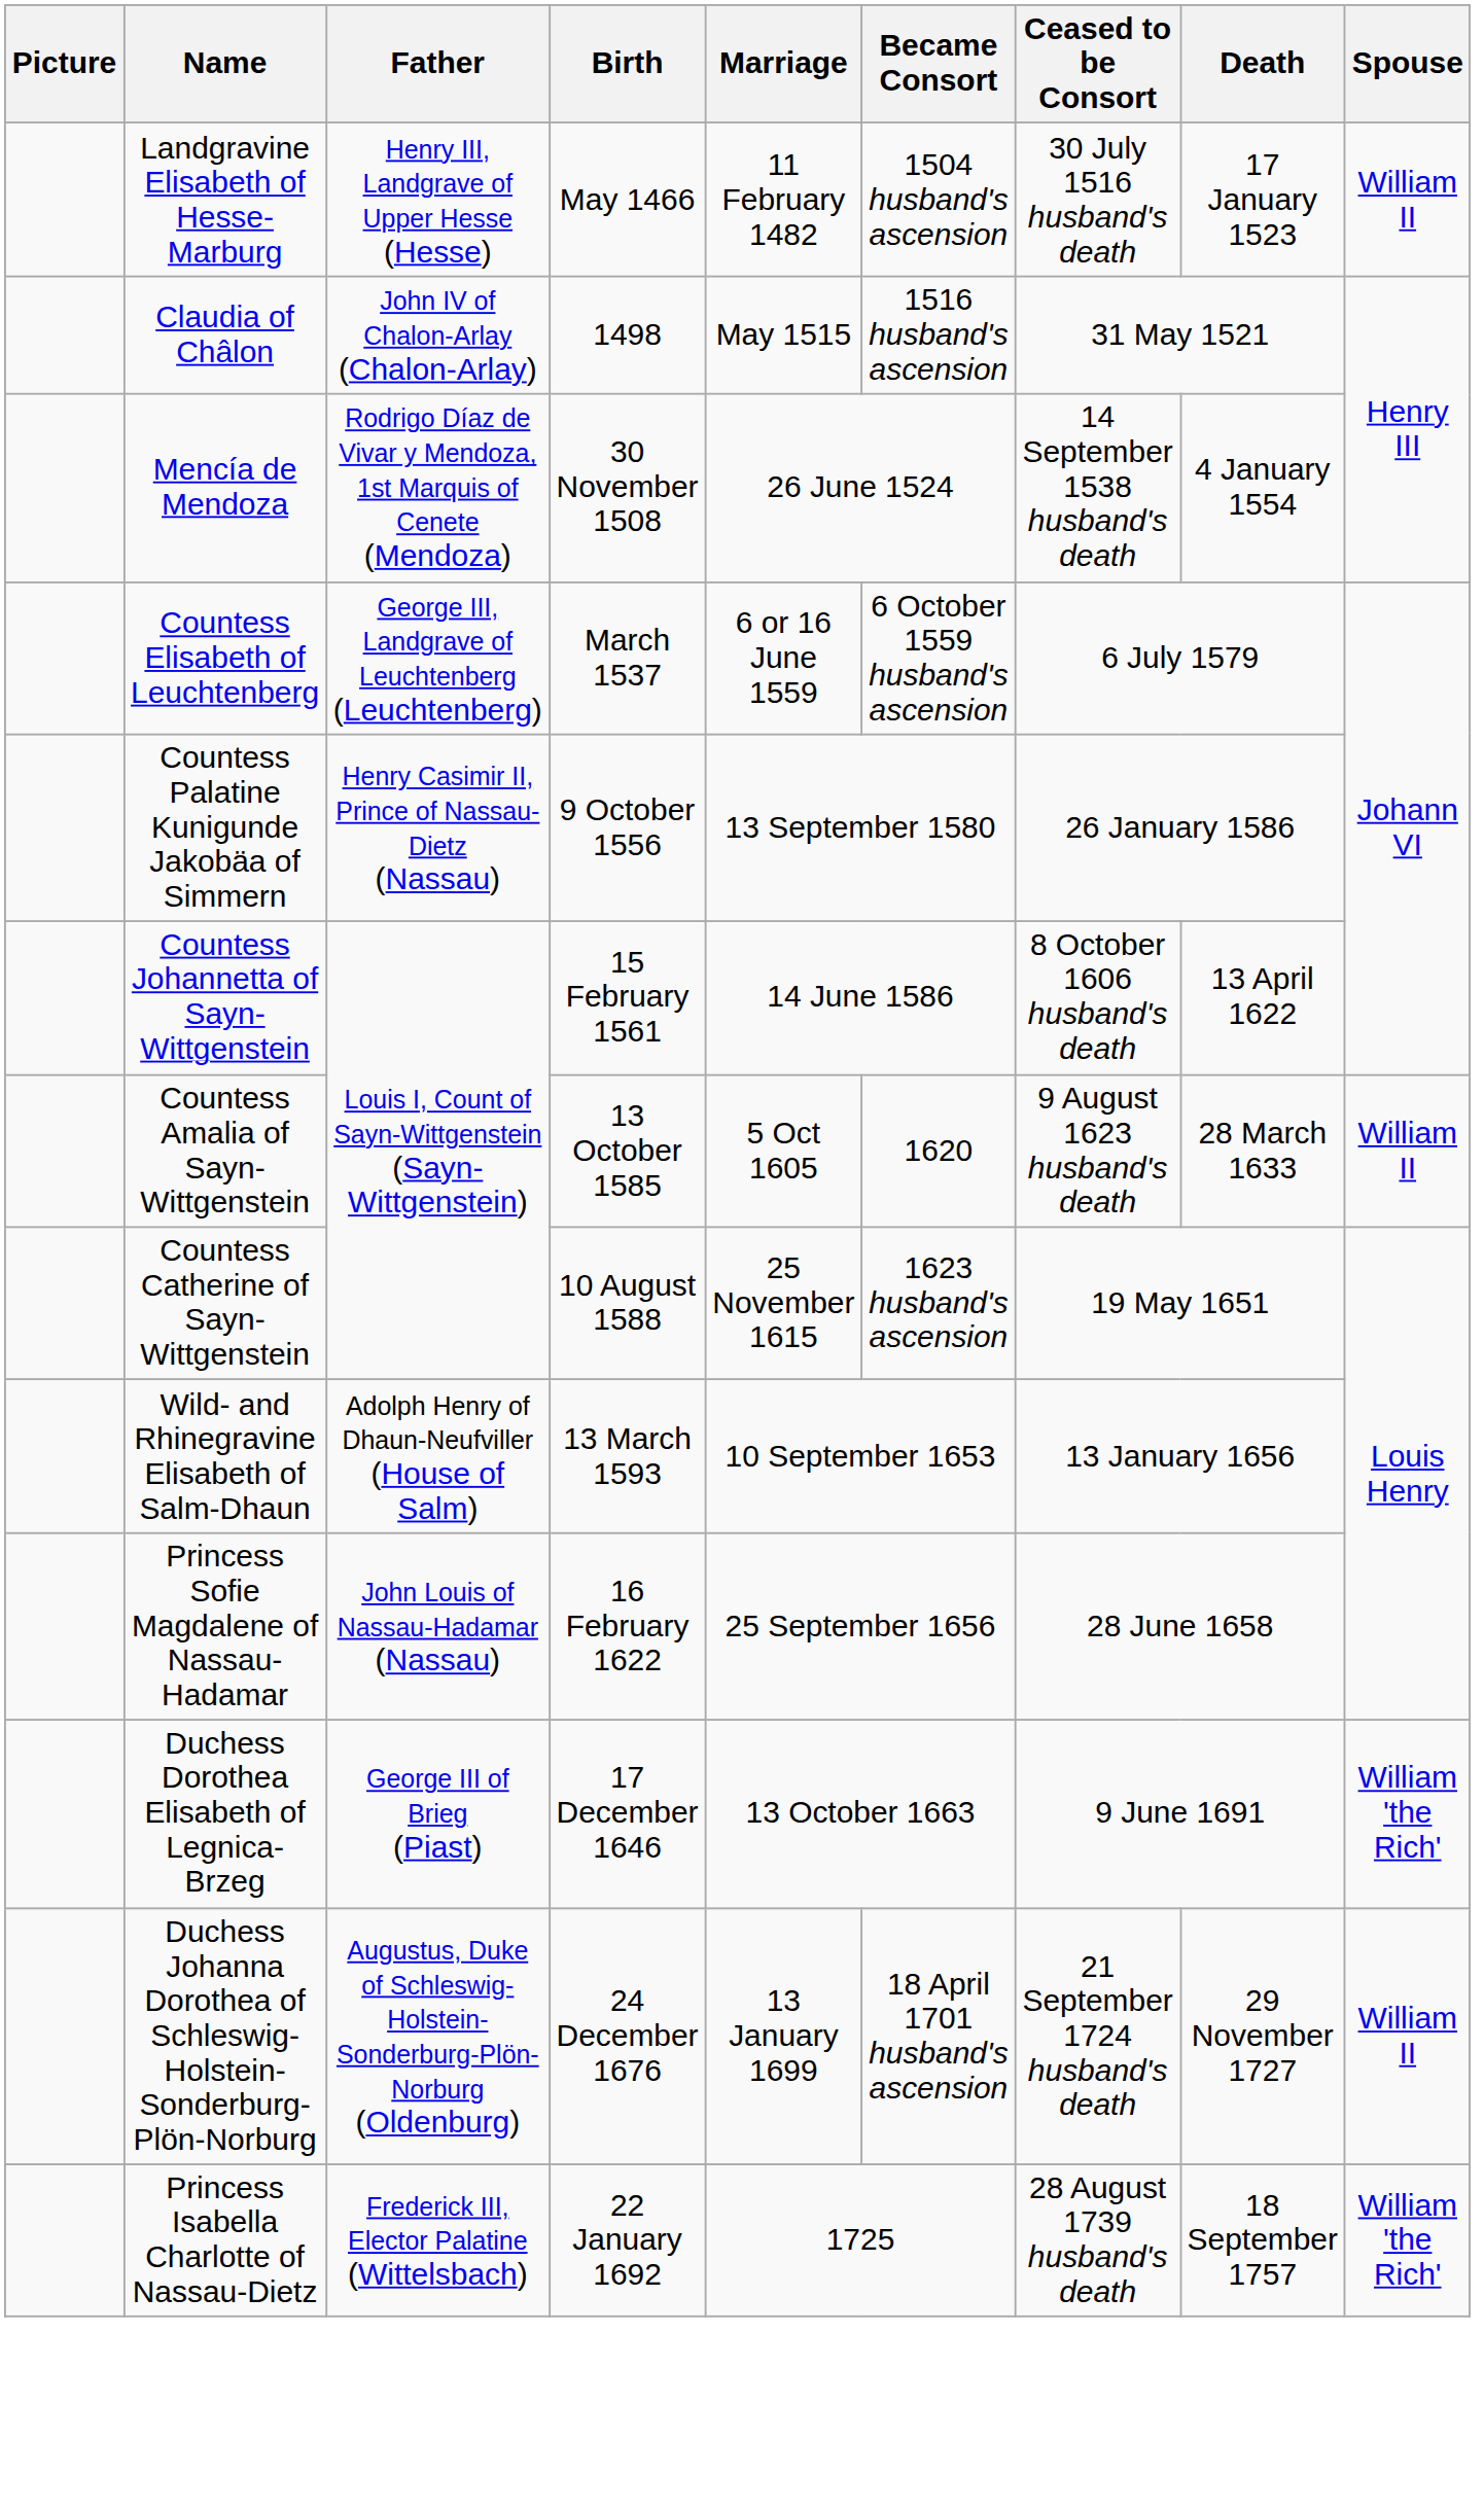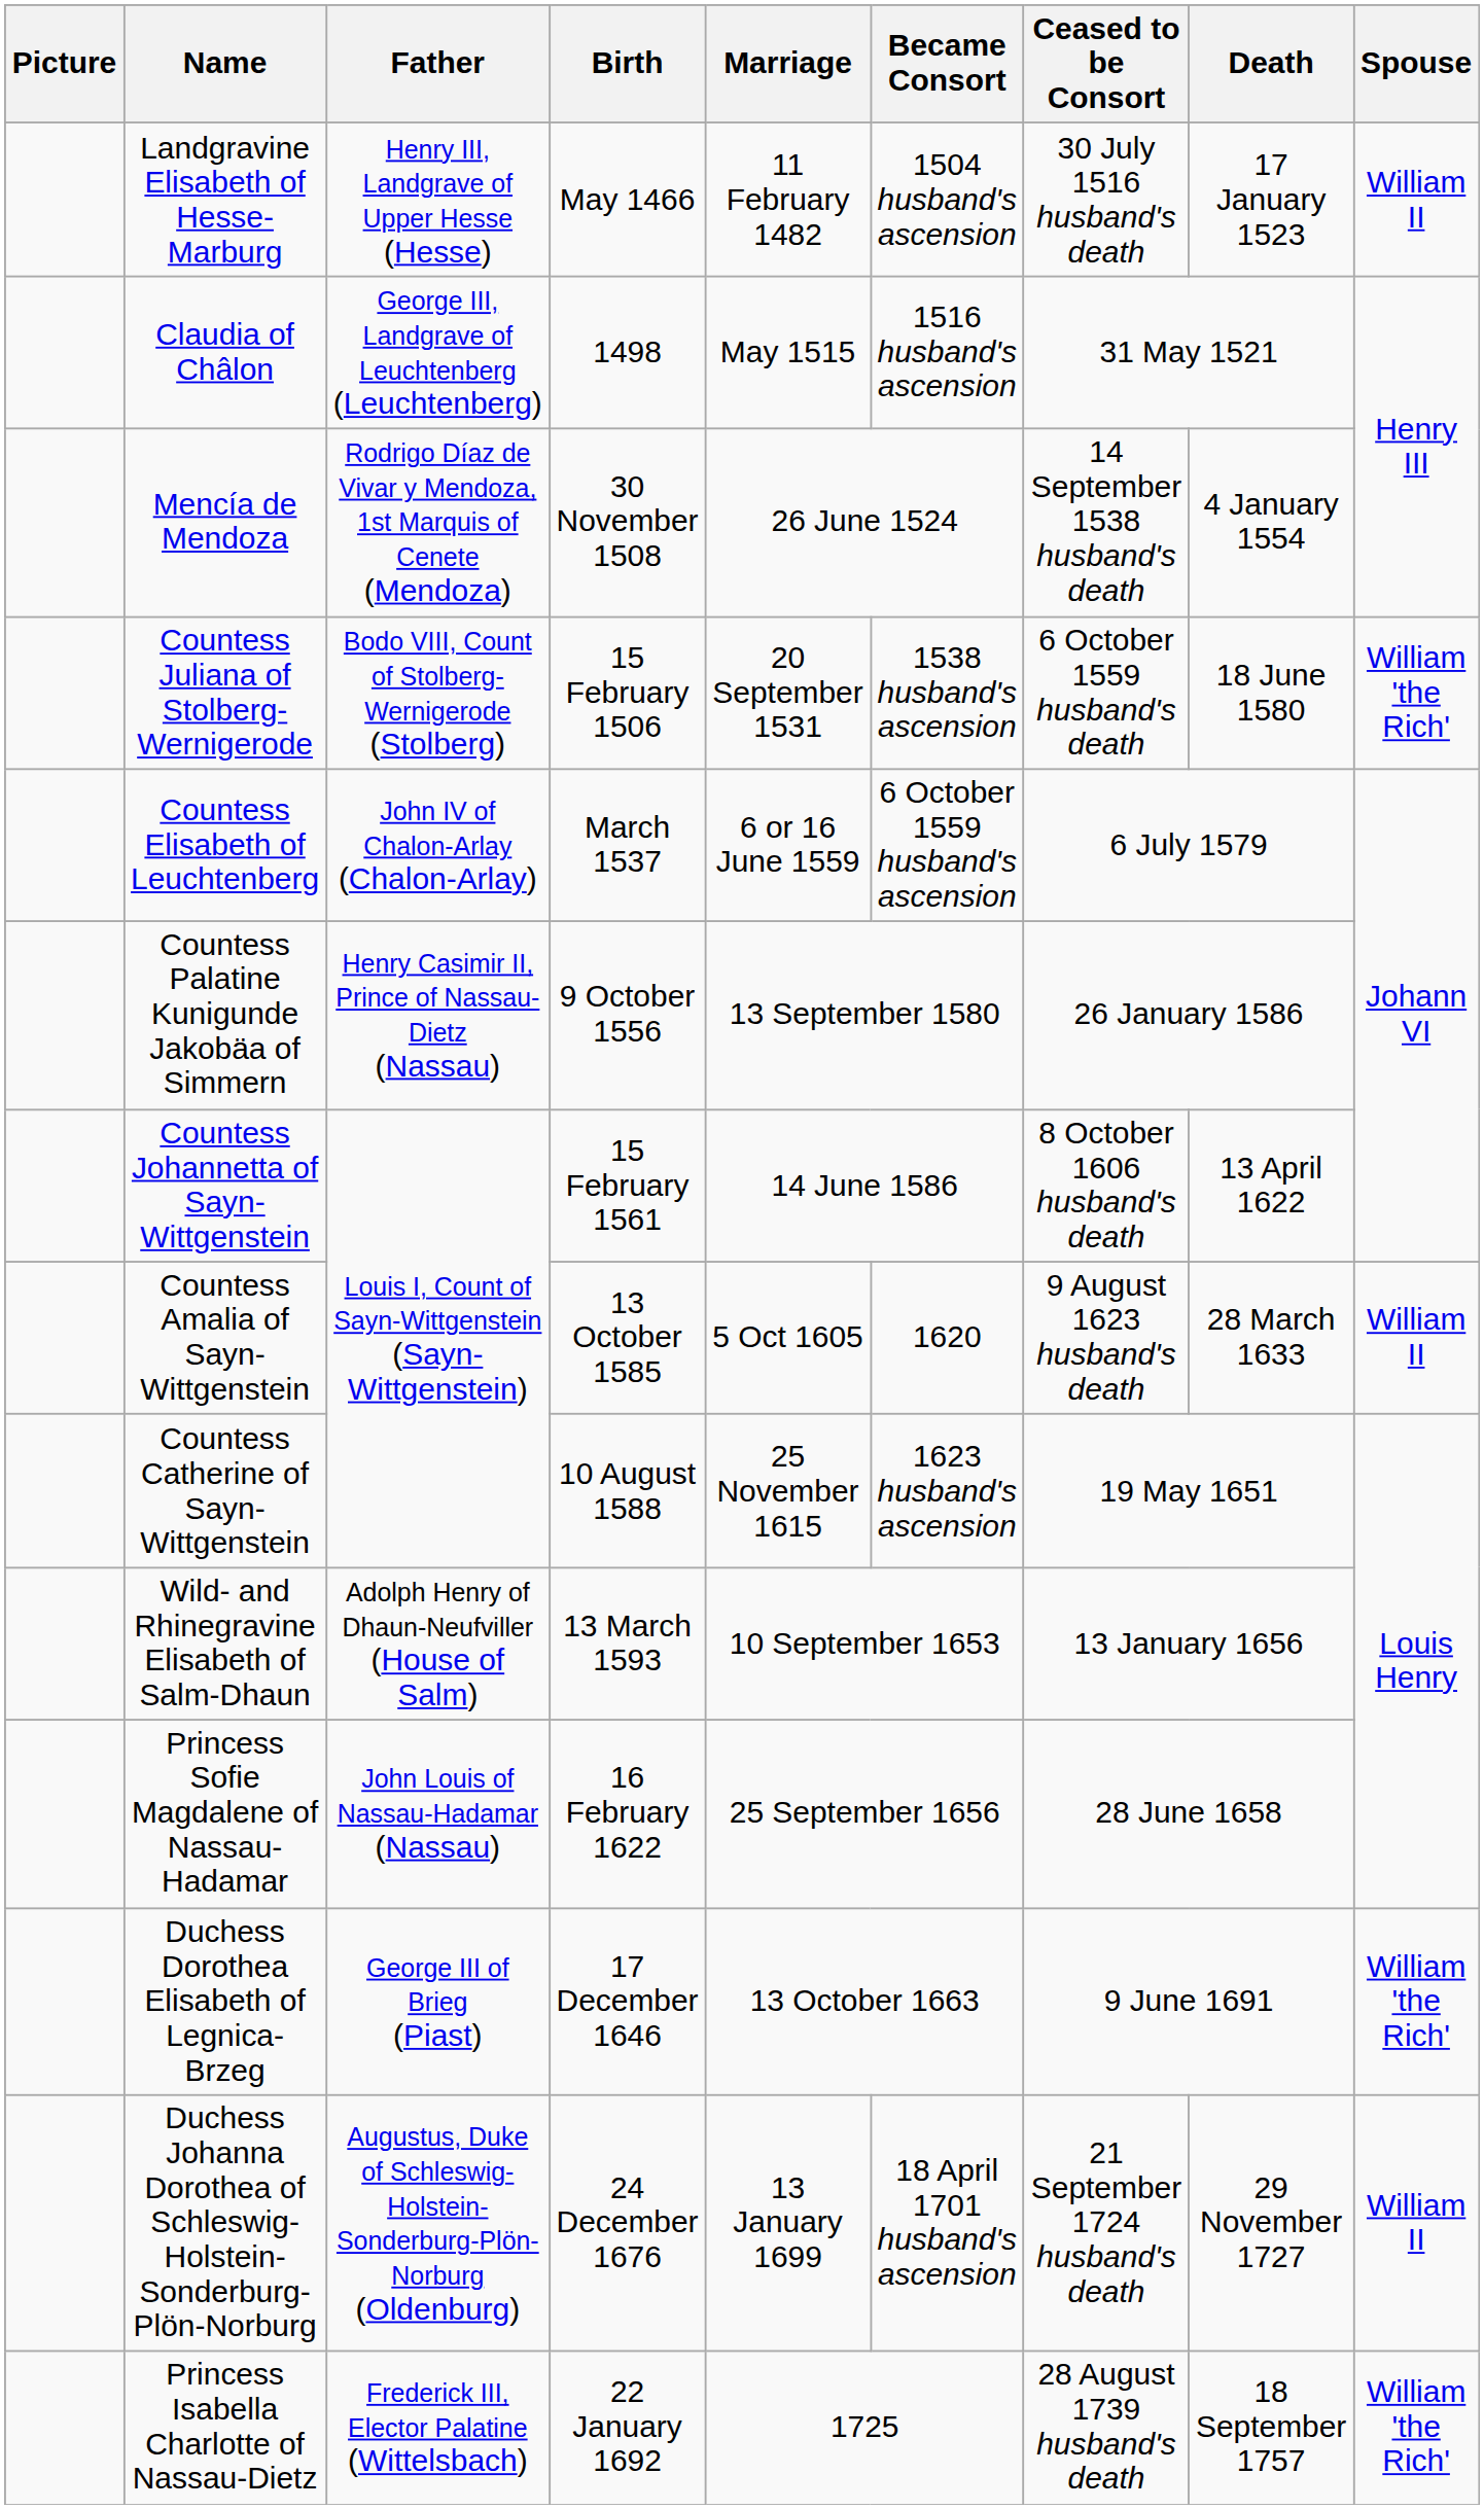Claudia of Châlon | Father: John IV of Chalon-Arlay (Chalon-Arlay) -> George III, Landgrave of Leuchtenberg (Leuchtenberg)
+ row: Countess Juliana of Stolberg-Wernigerode | Bodo VIII, Count of Stolberg-Wernigerode (Stolberg) | 15 February 1506 | 20 September 1531 | 1538 husband's ascension | 6 October 1559 husband's death | 18 June 1580 | William 'the Rich'
Countess Elisabeth of Leuchtenberg | Father: George III, Landgrave of Leuchtenberg (Leuchtenberg) -> John IV of Chalon-Arlay (Chalon-Arlay)
